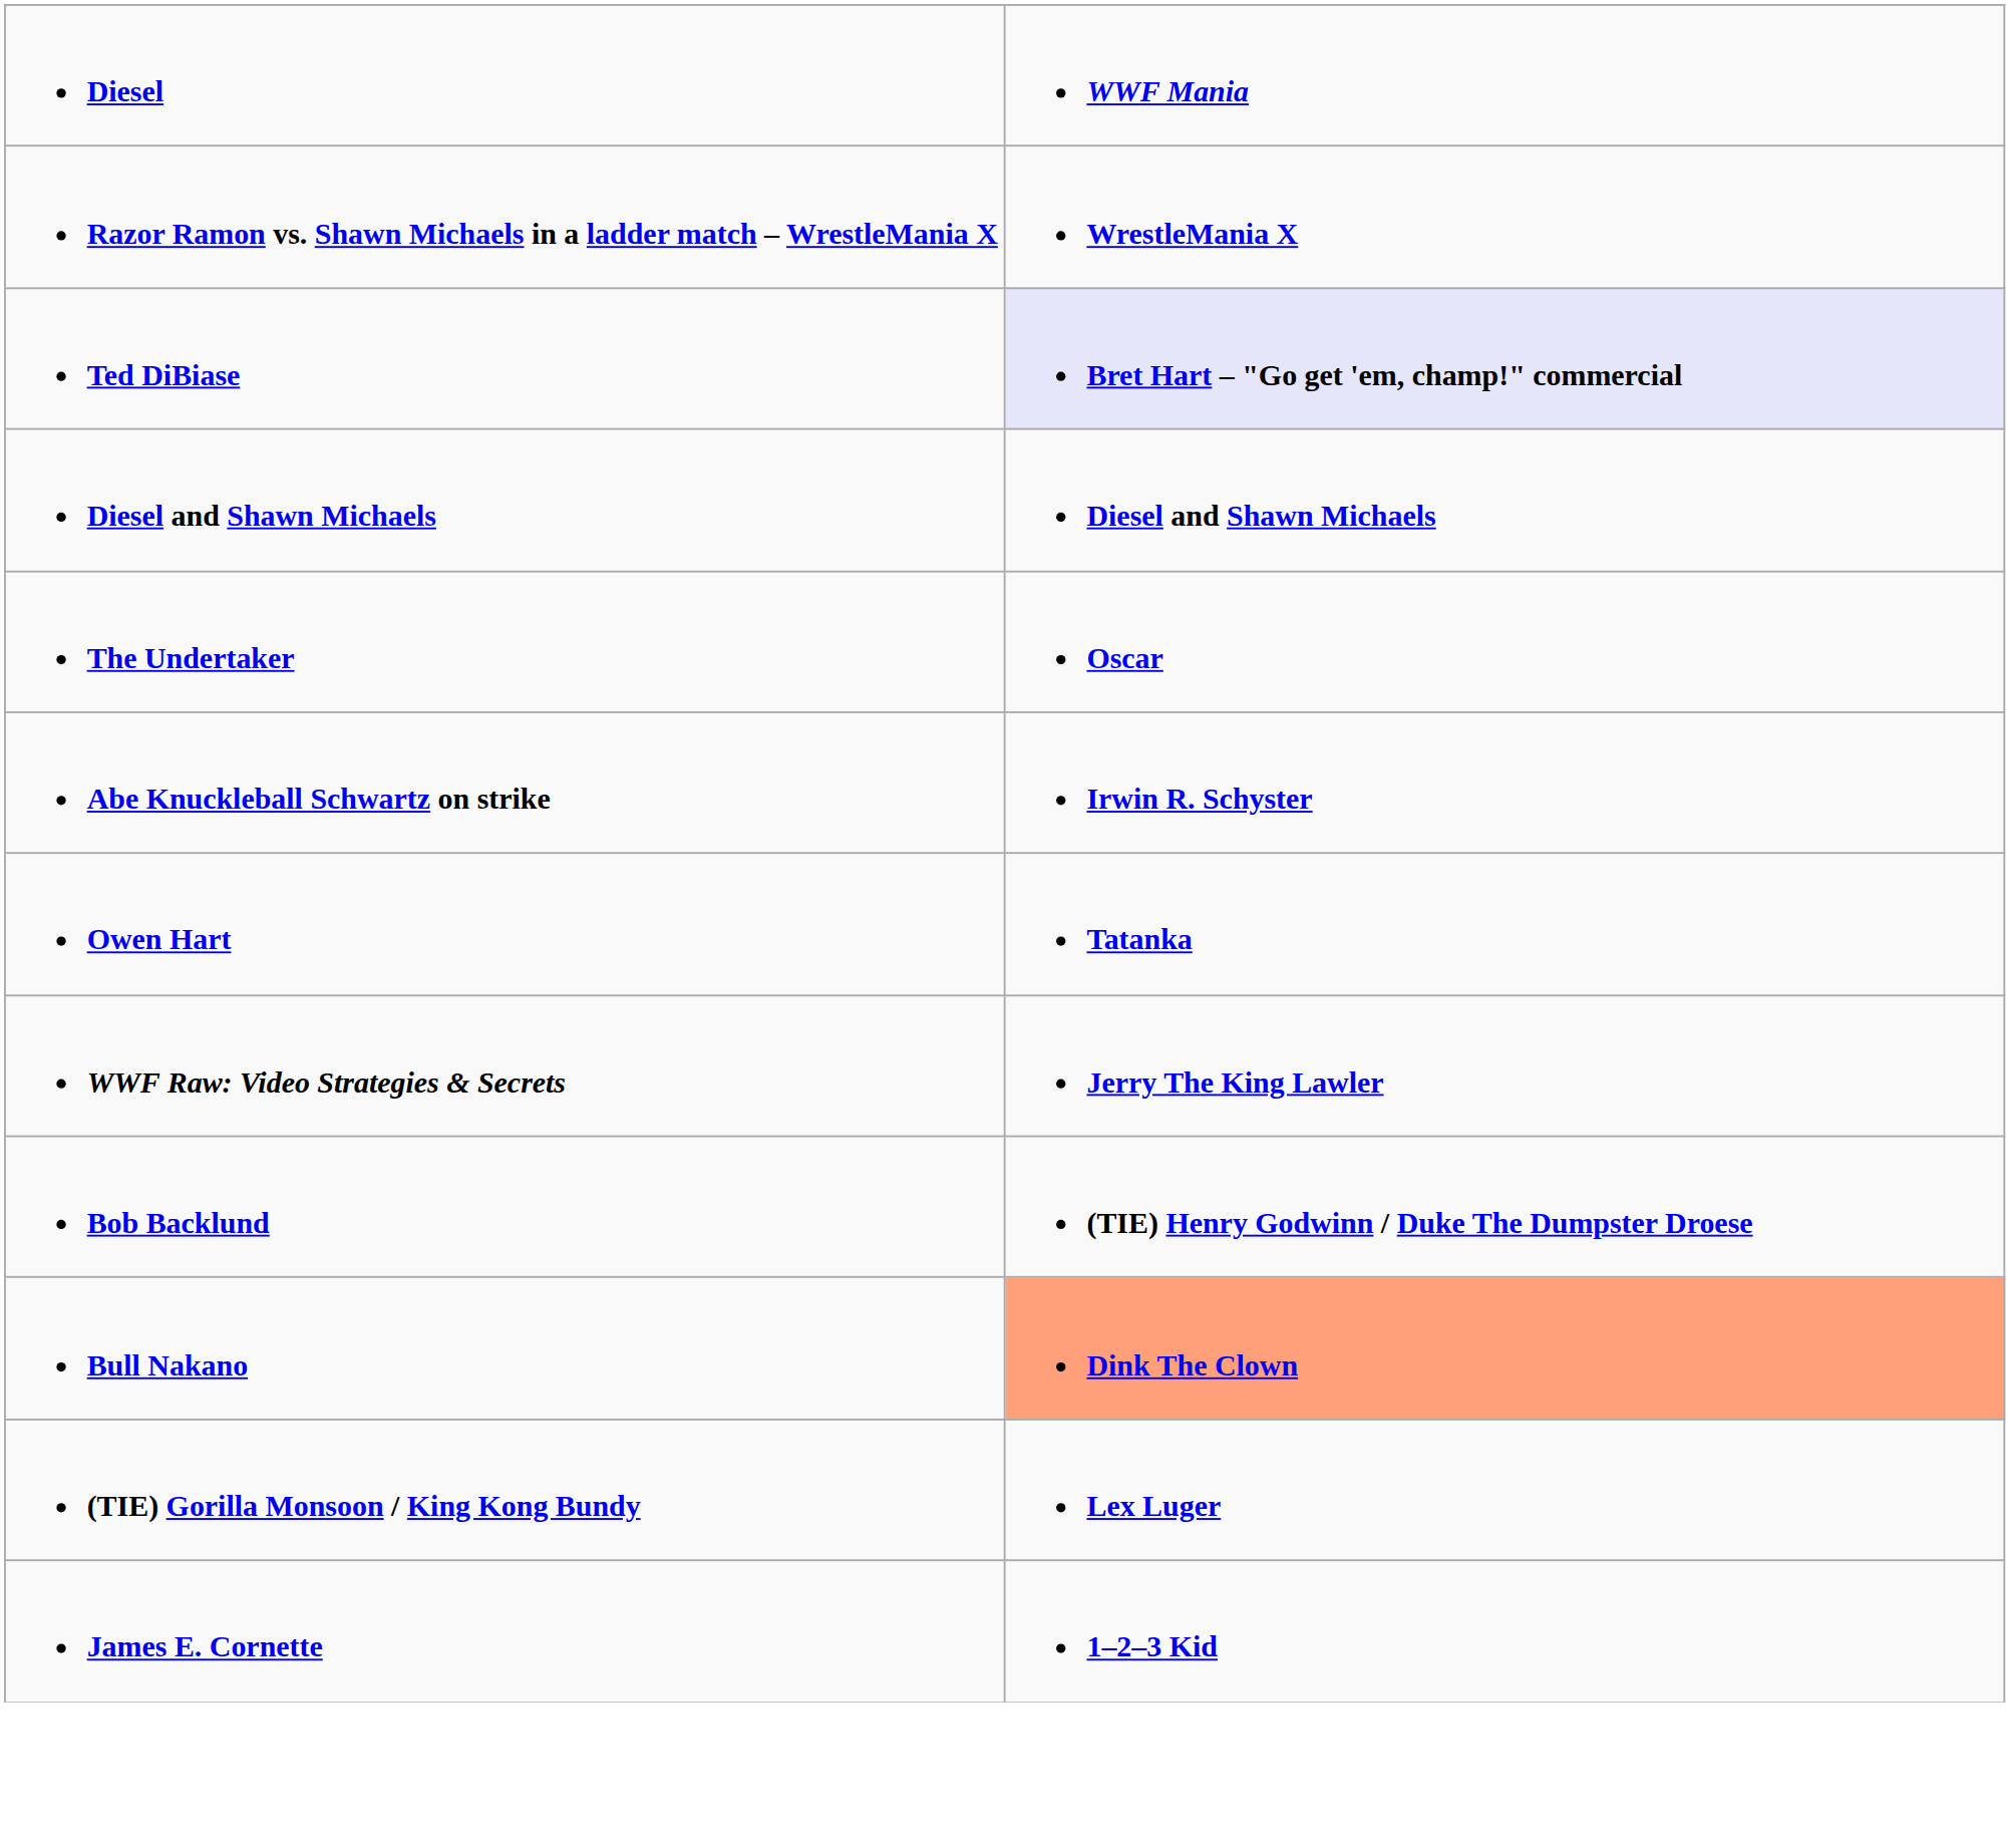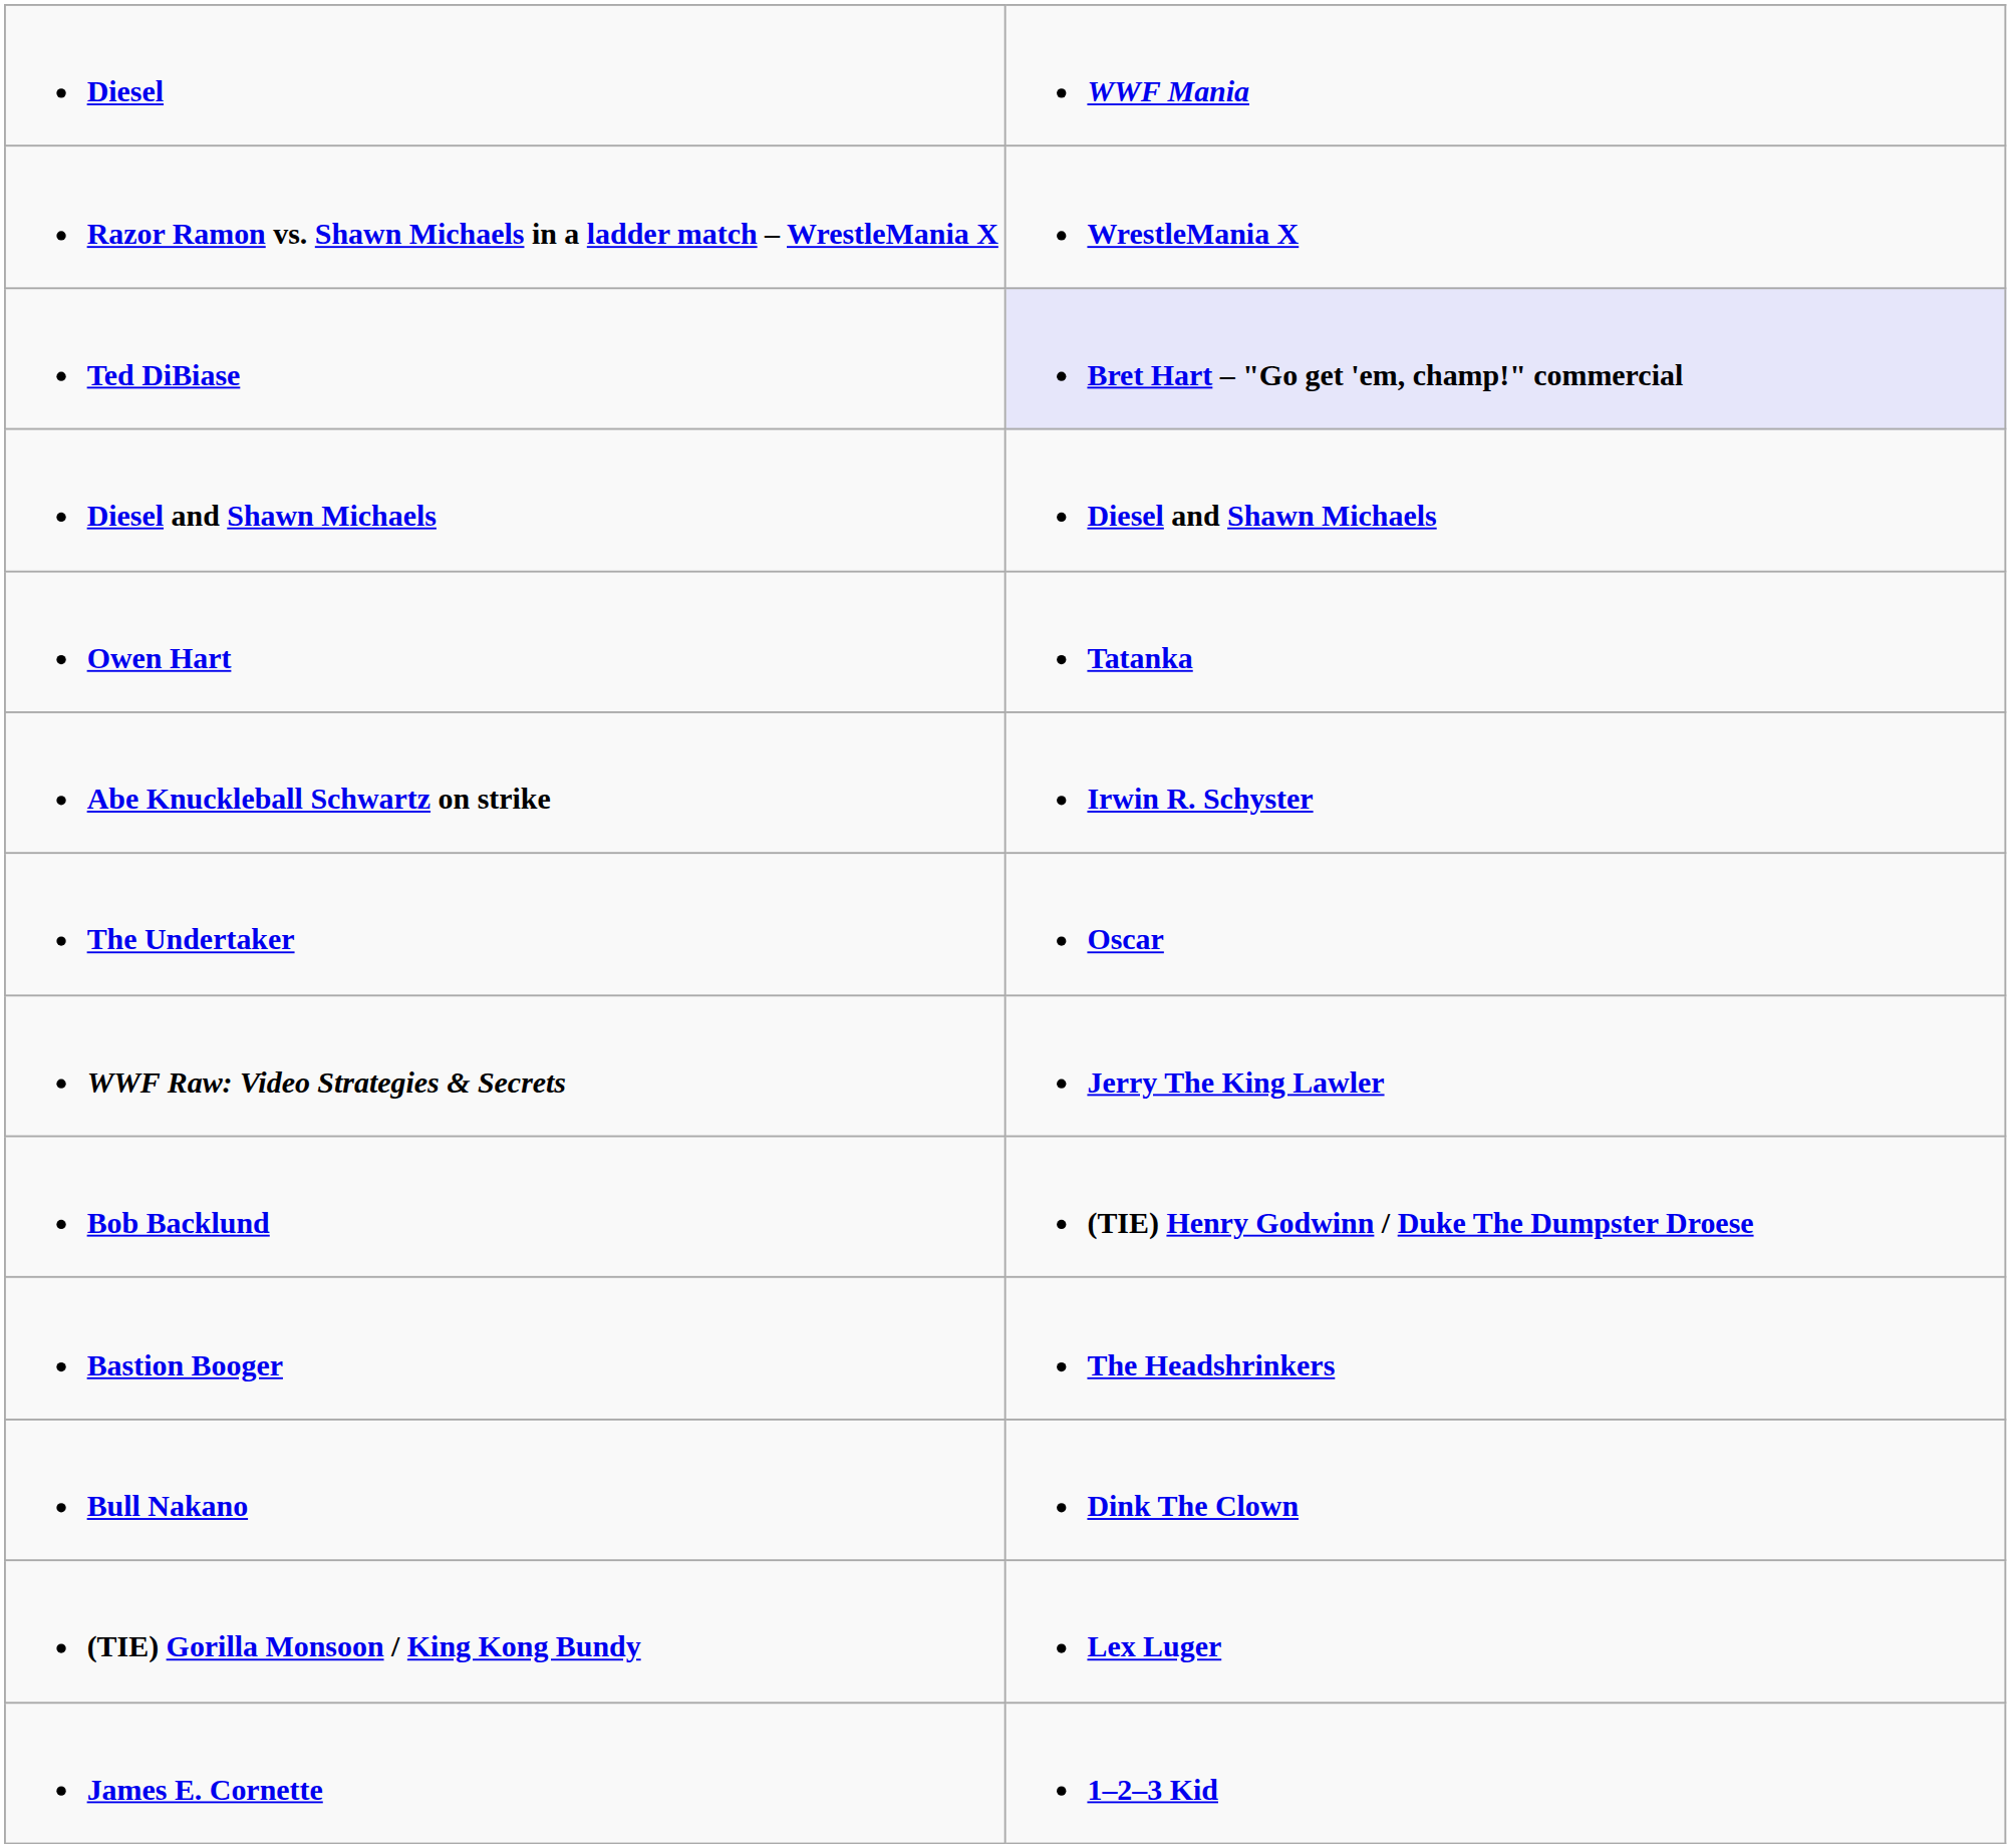rows swapped: The Undertaker <-> Owen Hart
+ row: Bastion Booger | The Headshrinkers
Bull Nakano | column 2: lightsalmon background -> no background
